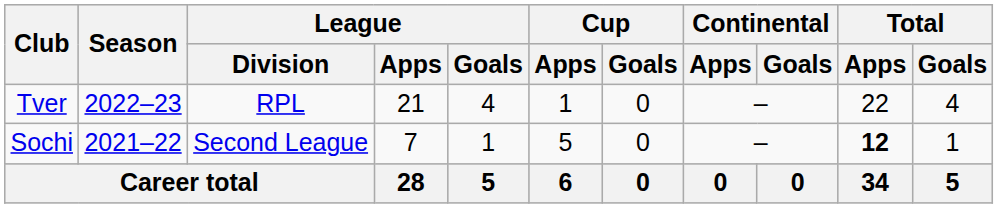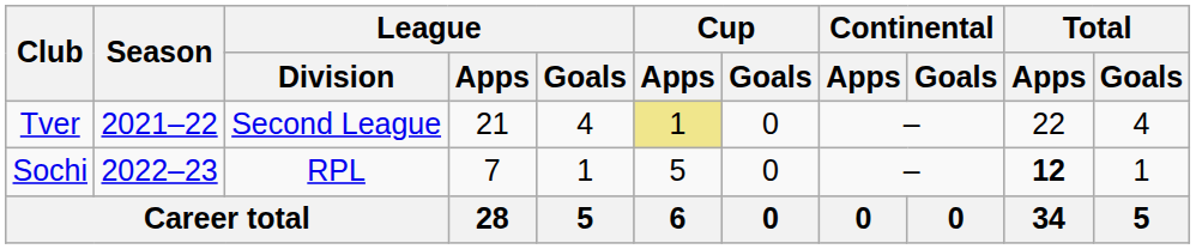Tver | Season: 2022–23 -> 2021–22
Tver | League / Division: RPL -> Second League
Tver | Cup / Apps: no background -> khaki background
Sochi | Season: 2021–22 -> 2022–23
Sochi | League / Division: Second League -> RPL
